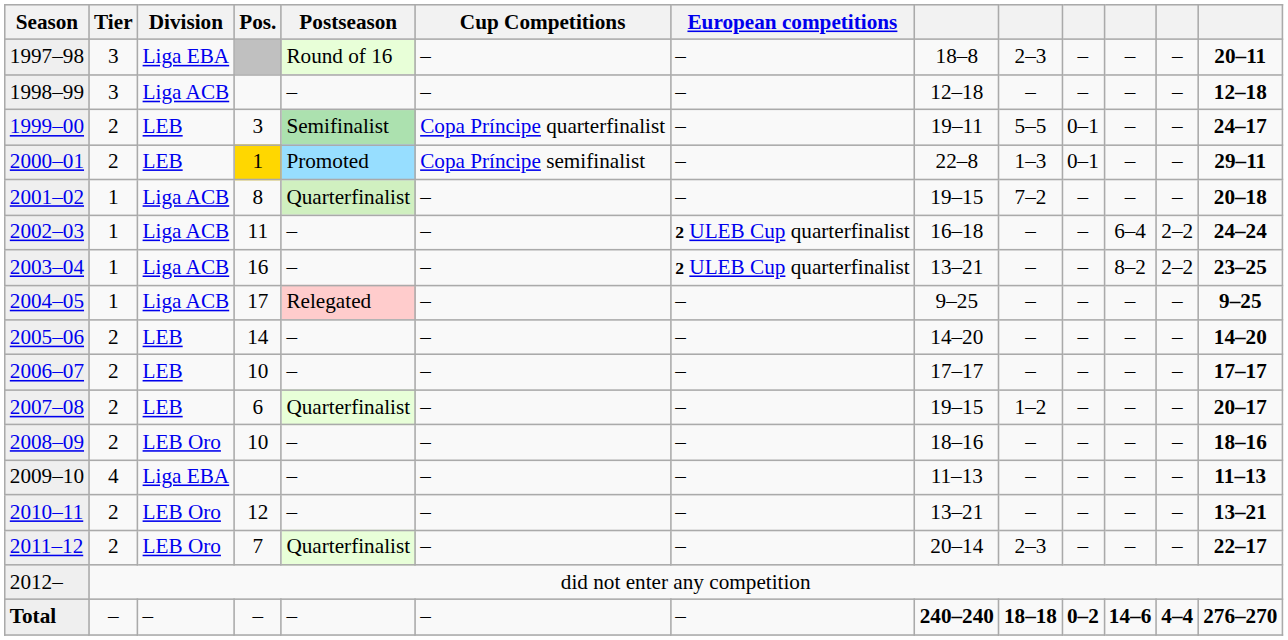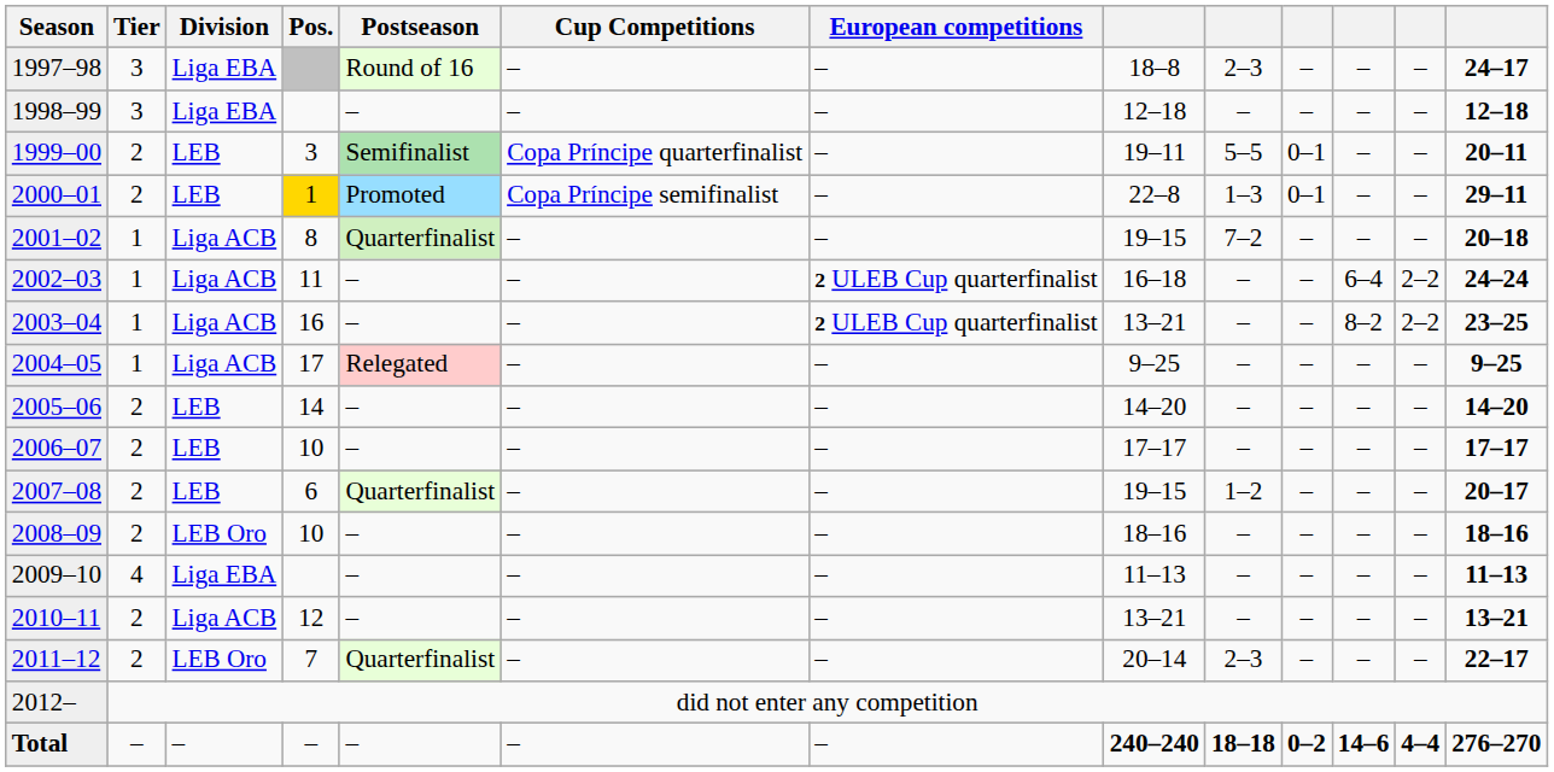1997–98 | column 13: 20–11 -> 24–17
1998–99 | Division: Liga ACB -> Liga EBA
1999–00 | column 13: 24–17 -> 20–11
2010–11 | Division: LEB Oro -> Liga ACB
